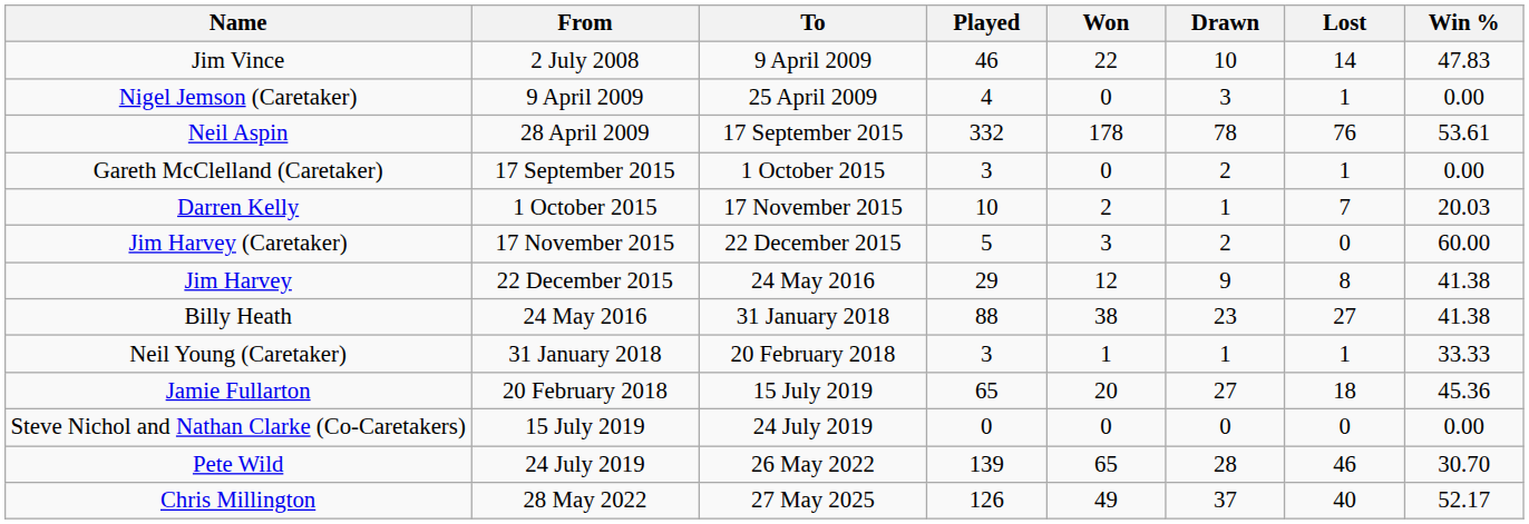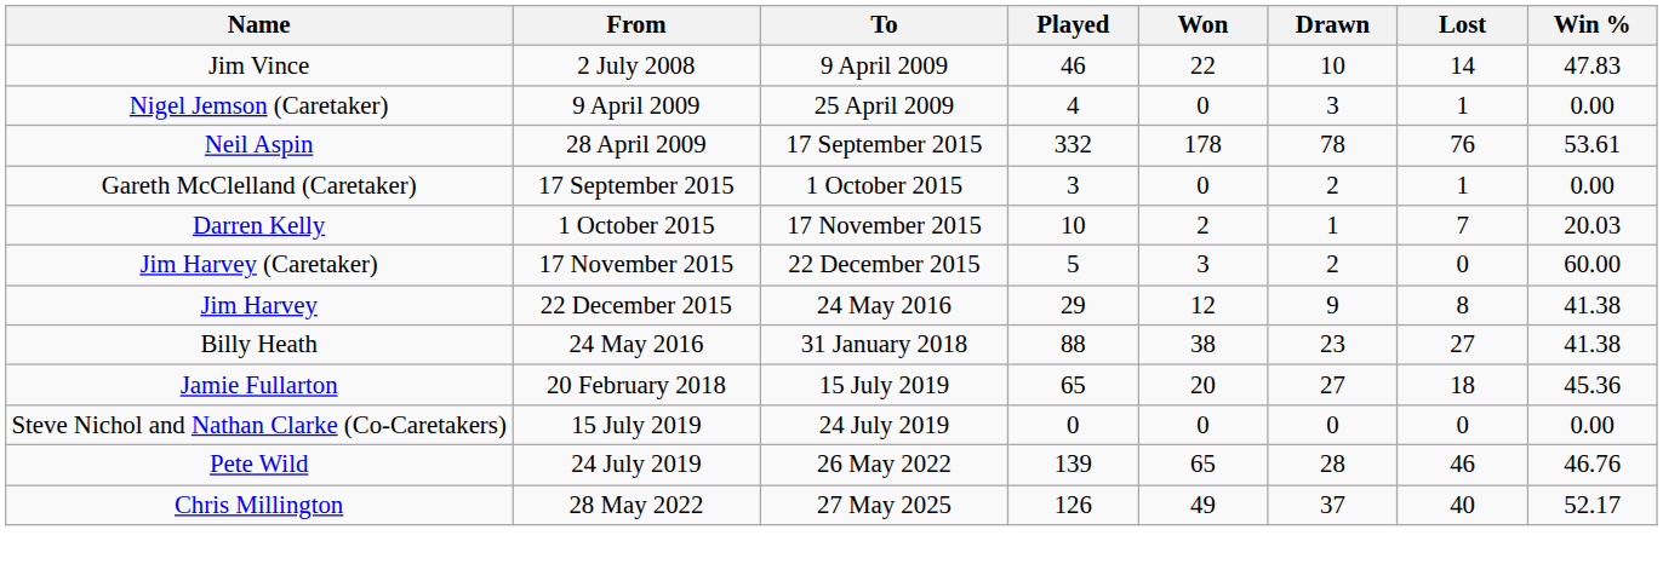- row: Neil Young (Caretaker) | 31 January 2018 | 20 February 2018 | 3 | 1 | 1 | 1 | 33.33
Pete Wild | Win %: 30.70 -> 46.76
